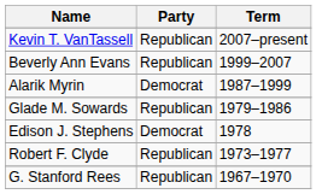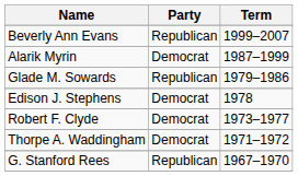- row: Kevin T. VanTassell | Republican | 2007–present
Robert F. Clyde | Party: Republican -> Democrat
+ row: Thorpe A. Waddingham | Democrat | 1971–1972
